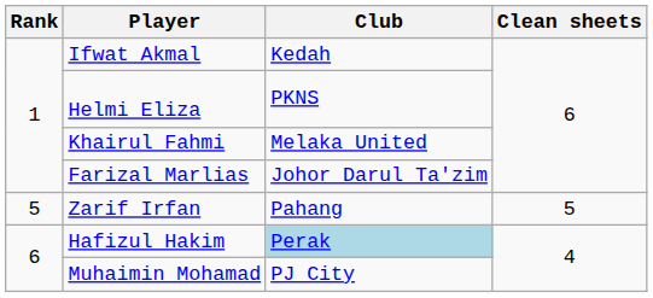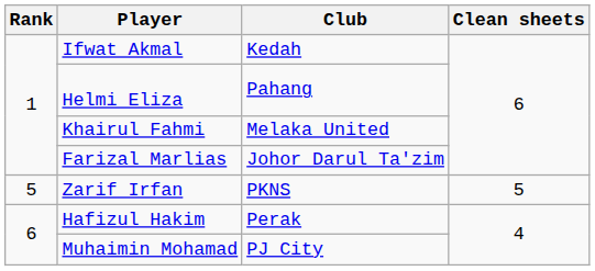Helmi Eliza | Club: PKNS -> Pahang
Zarif Irfan | Club: Pahang -> PKNS
Hafizul Hakim | Club: lightblue background -> no background
